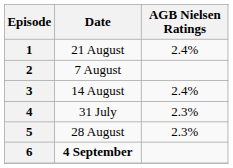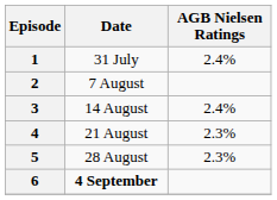1 | Date: 21 August -> 31 July
4 | Date: 31 July -> 21 August
